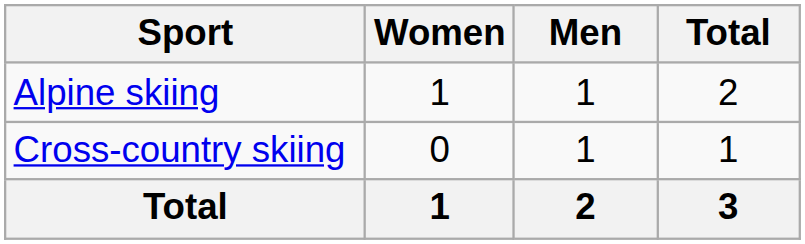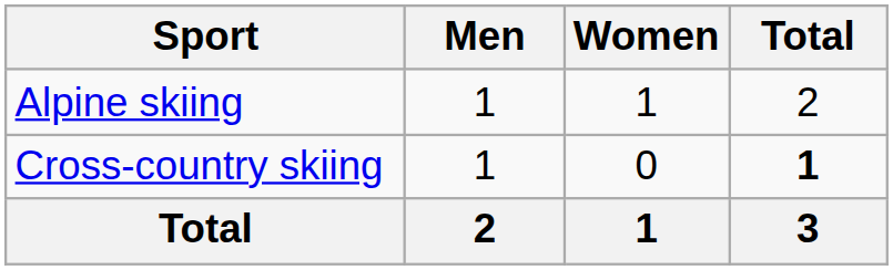columns swapped: Men <-> Women
Cross-country skiing | Total: normal -> bold
